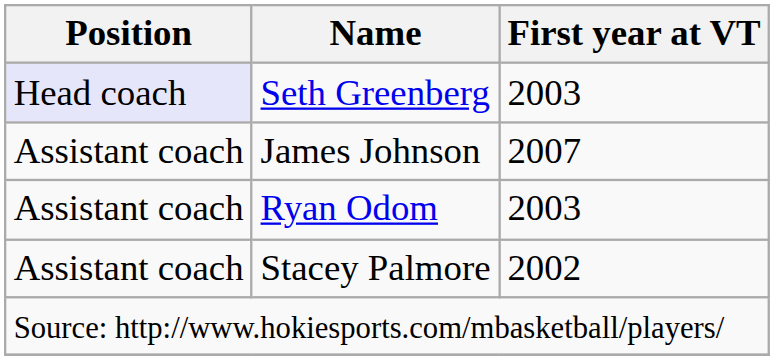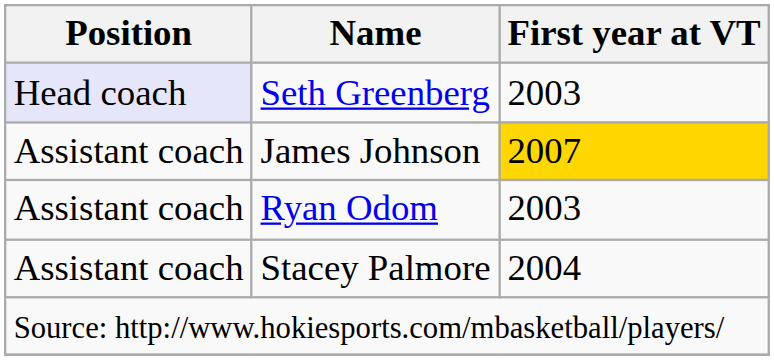James Johnson | First year at VT: no background -> gold background
Stacey Palmore | First year at VT: 2002 -> 2004
